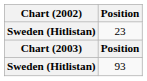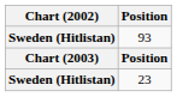rows swapped: 23 <-> 93
